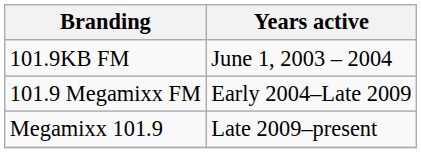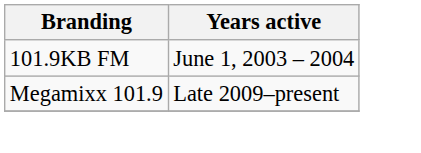- row: 101.9 Megamixx FM | Early 2004–Late 2009
